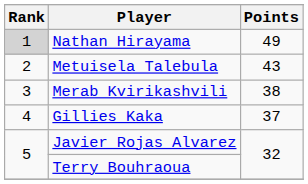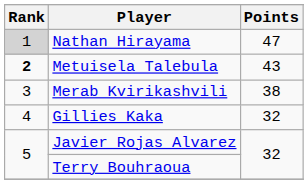Nathan Hirayama | Points: 49 -> 47
Metuisela Talebula | Rank: normal -> bold
Gillies Kaka | Points: 37 -> 32
